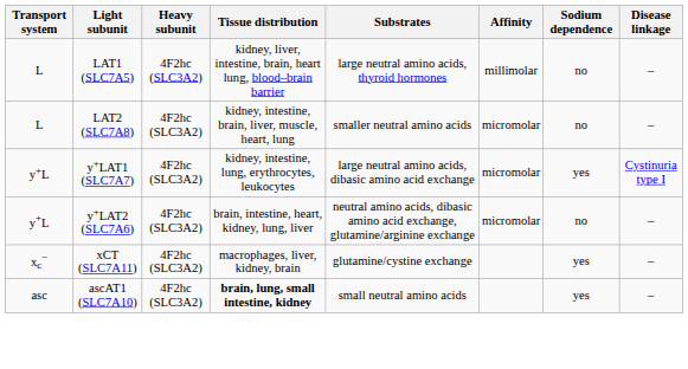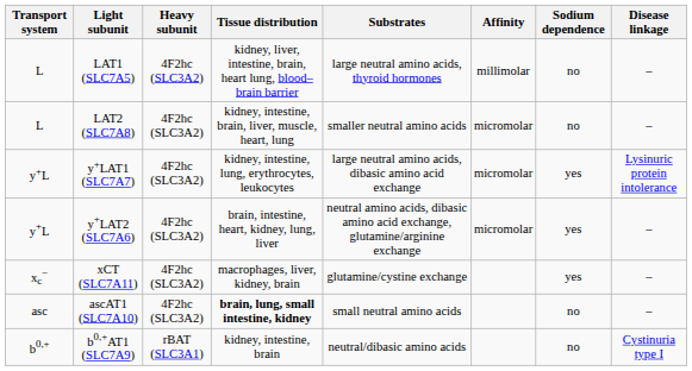y+LAT1 (SLC7A7) | Disease linkage: Cystinuria type I -> Lysinuric protein intolerance
y+LAT2 (SLC7A6) | Sodium dependence: no -> yes
ascAT1 (SLC7A10) | Sodium dependence: yes -> no
+ row: b0,+ | b0,+AT1 (SLC7A9) | rBAT (SLC3A1) | kidney, intestine, brain | neutral/dibasic amino acids | no | Cystinuria type I
